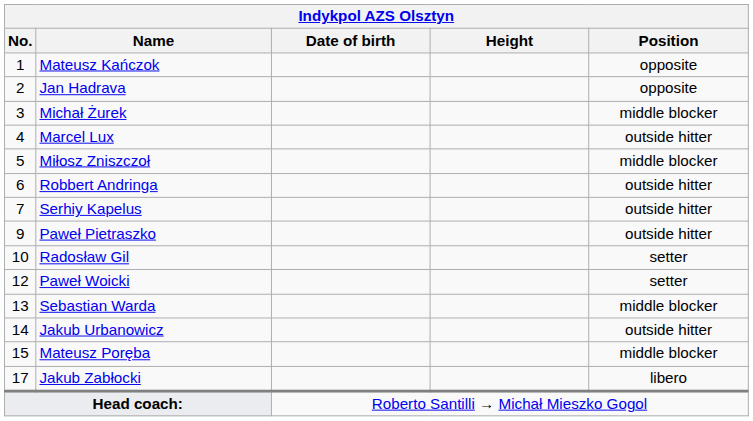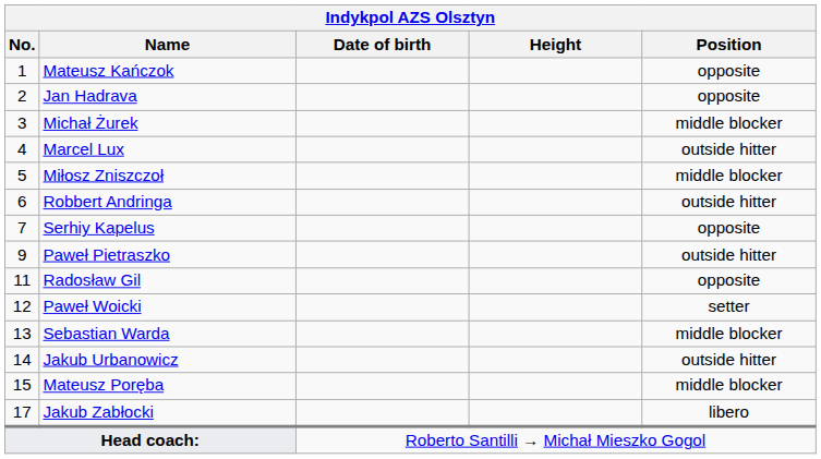Serhiy Kapelus | Position: outside hitter -> opposite
Radosław Gil | No.: 10 -> 11
Radosław Gil | Position: setter -> opposite
